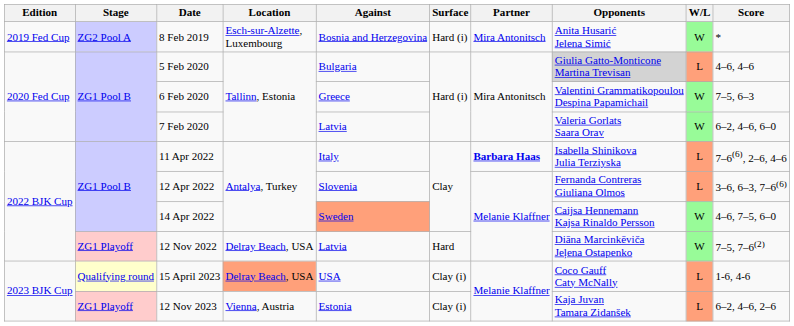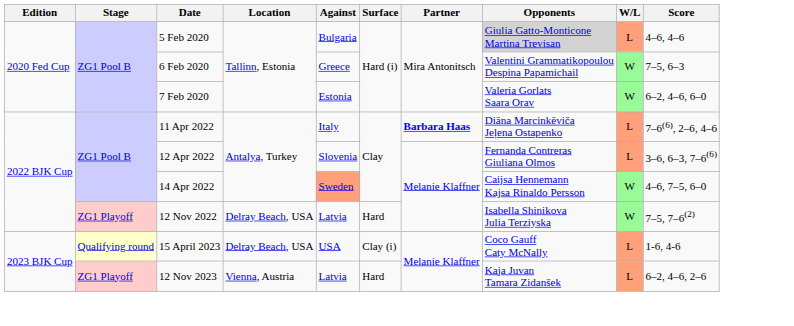- row: 2019 Fed Cup | ZG2 Pool A | 8 Feb 2019 | Esch-sur-Alzette, Luxembourg | Bosnia and Herzegovina | Hard (i) | Mira Antonitsch | Anita Husarić Jelena Simić | W | *
7 Feb 2020 | Against: Latvia -> Estonia
11 Apr 2022 | Opponents: Isabella Shinikova Julia Terziyska -> Diāna Marcinkēviča Jeļena Ostapenko
12 Nov 2022 | Opponents: Diāna Marcinkēviča Jeļena Ostapenko -> Isabella Shinikova Julia Terziyska
15 April 2023 | Location: lightsalmon background -> no background
12 Nov 2023 | Against: Estonia -> Latvia
12 Nov 2023 | Surface: Clay (i) -> Hard
